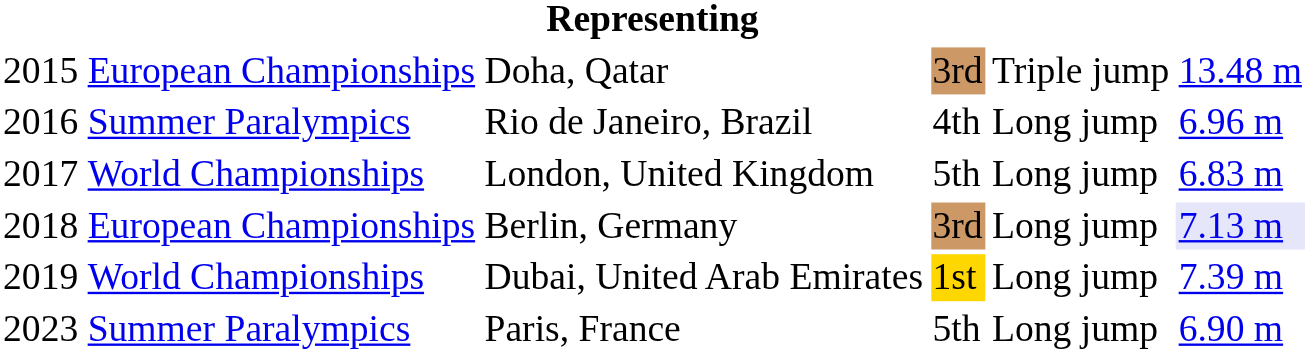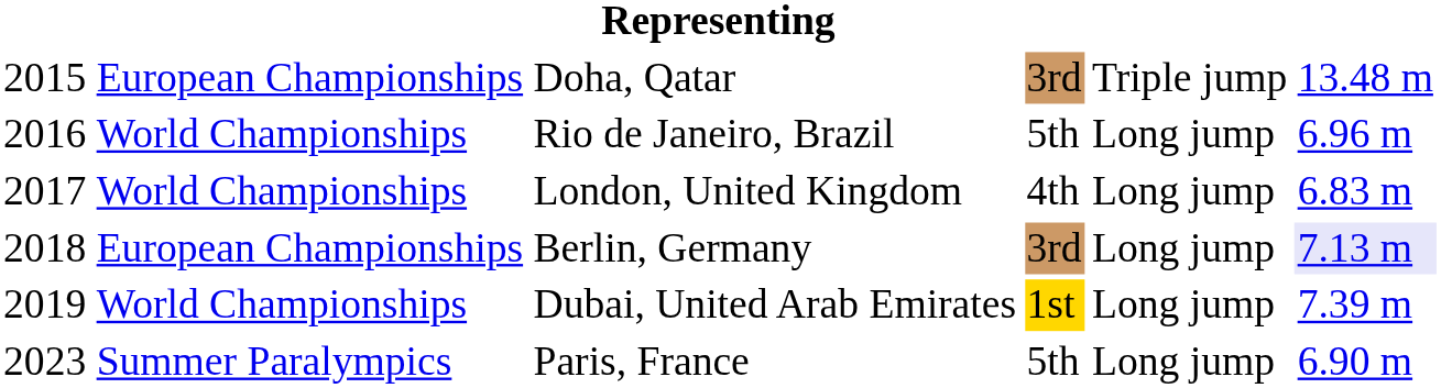Rio de Janeiro, Brazil | column 2: Summer Paralympics -> World Championships
Rio de Janeiro, Brazil | column 4: 4th -> 5th
London, United Kingdom | column 4: 5th -> 4th
